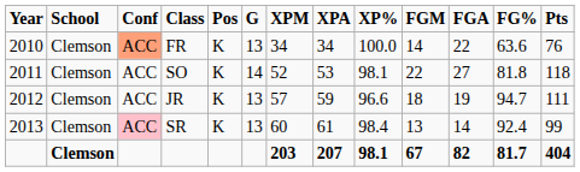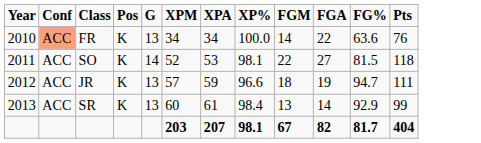- column: School | Clemson | Clemson | Clemson | Clemson | Clemson
SO | FG%: 81.8 -> 81.5
SR | Conf: pink background -> no background
SR | FG%: 92.4 -> 92.9
